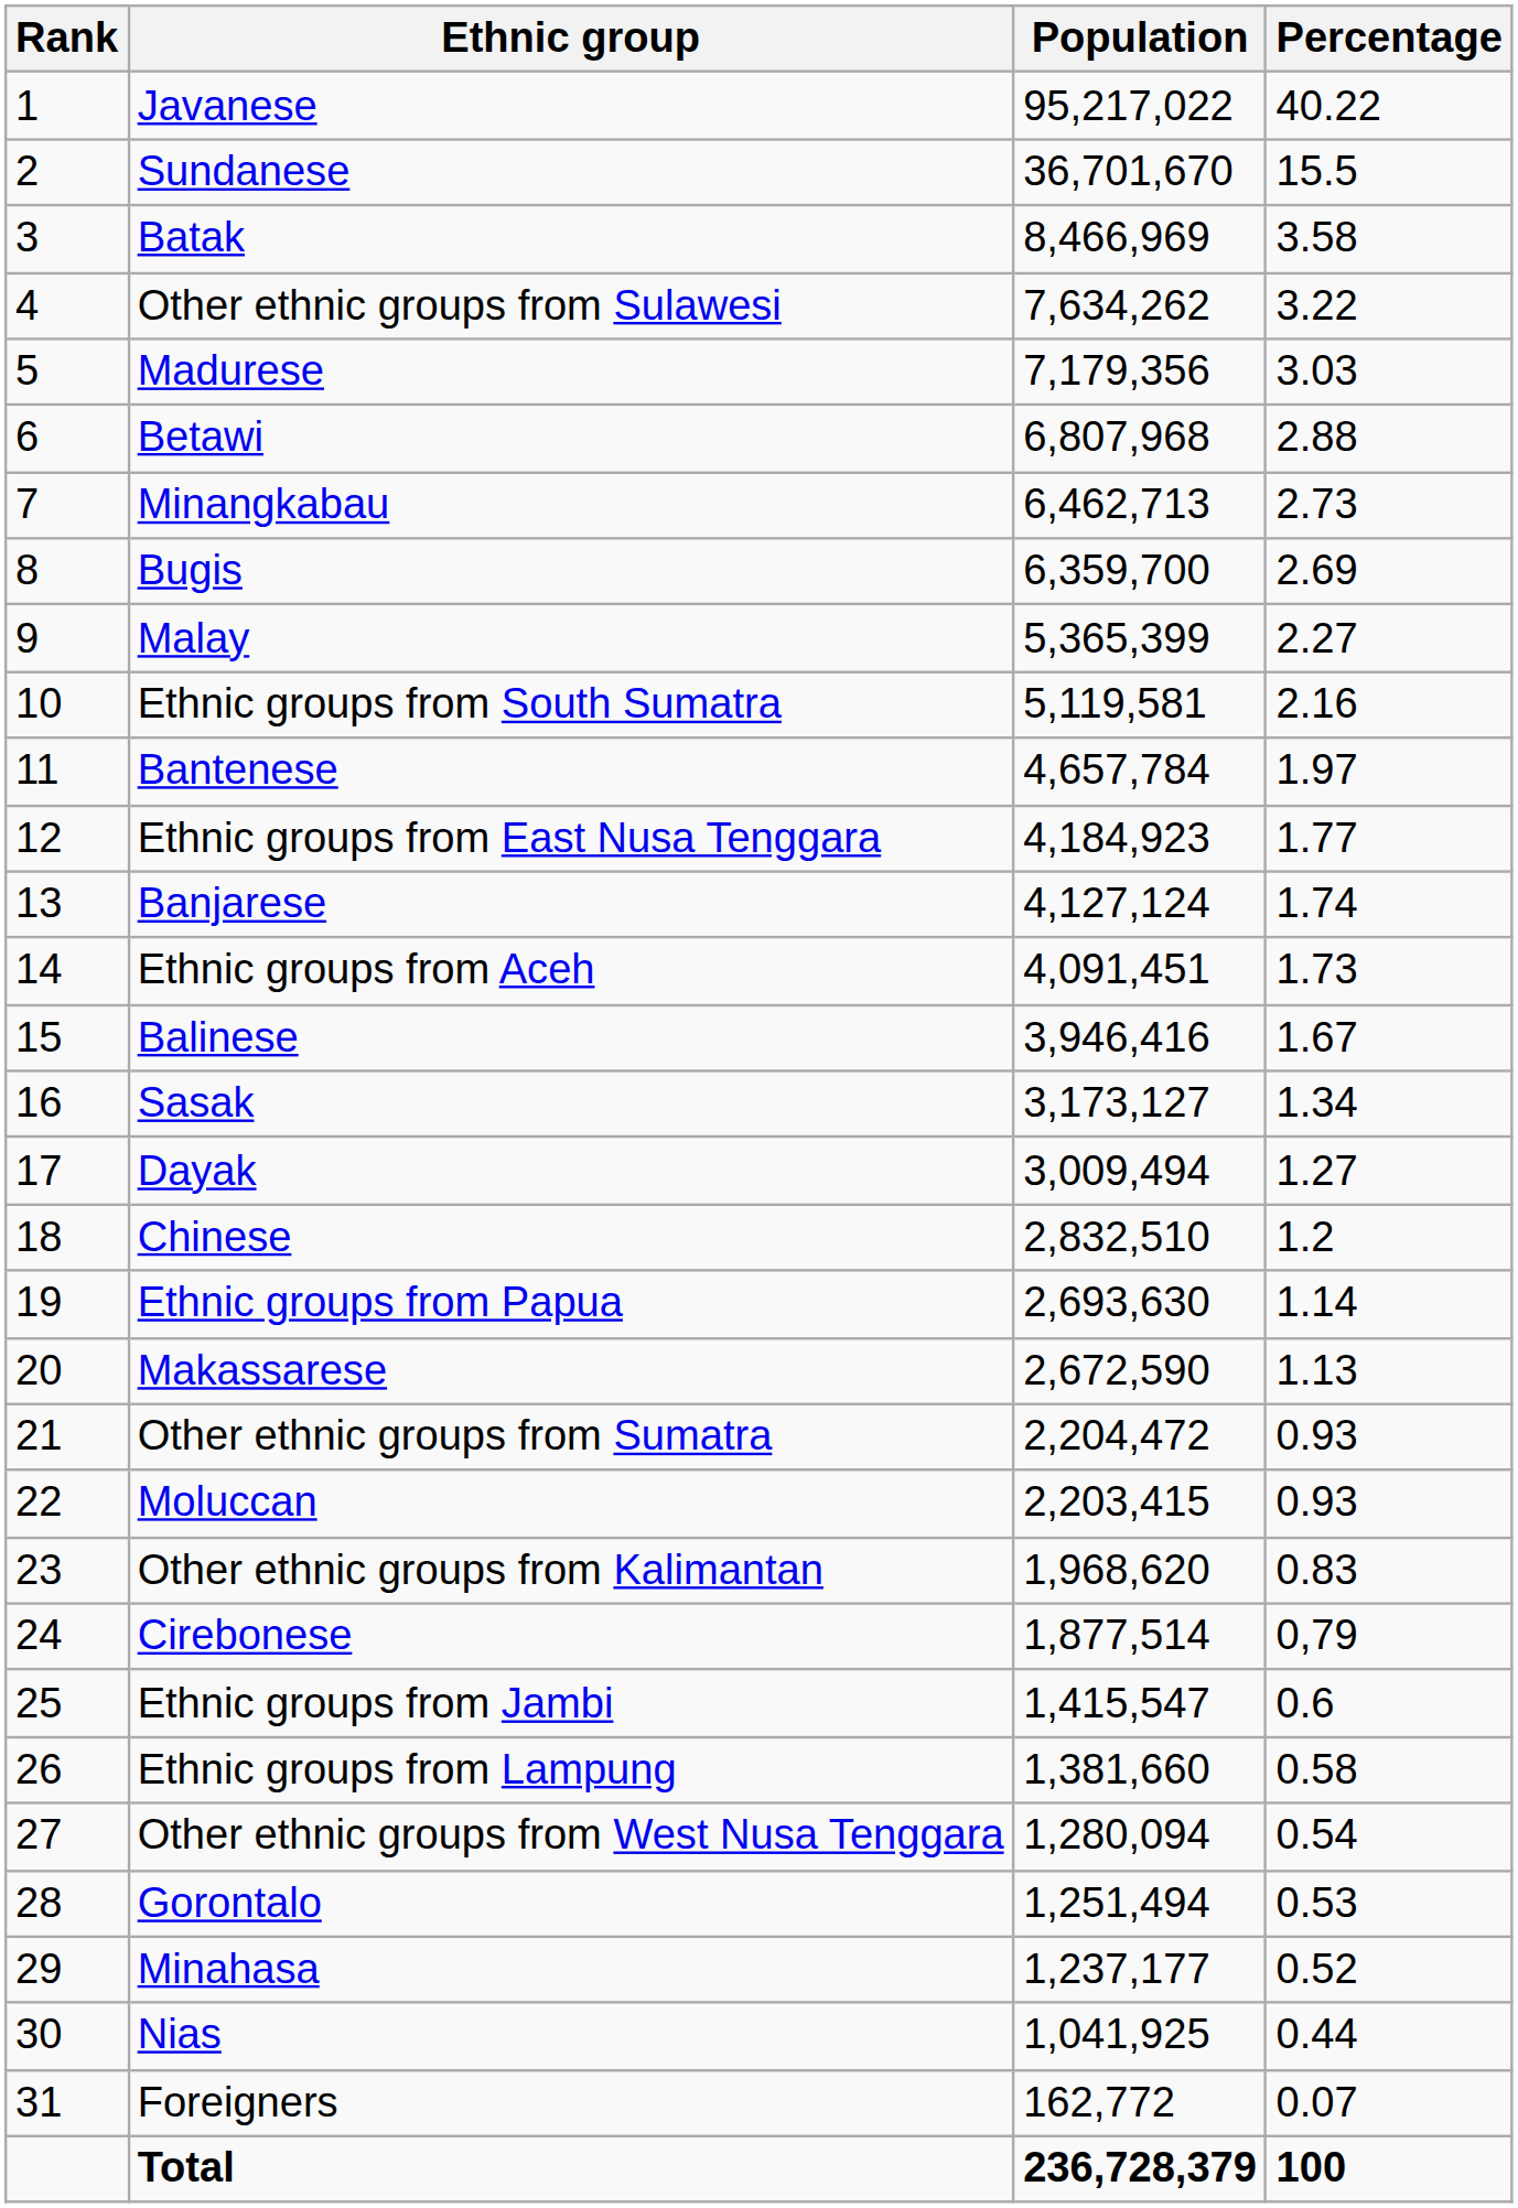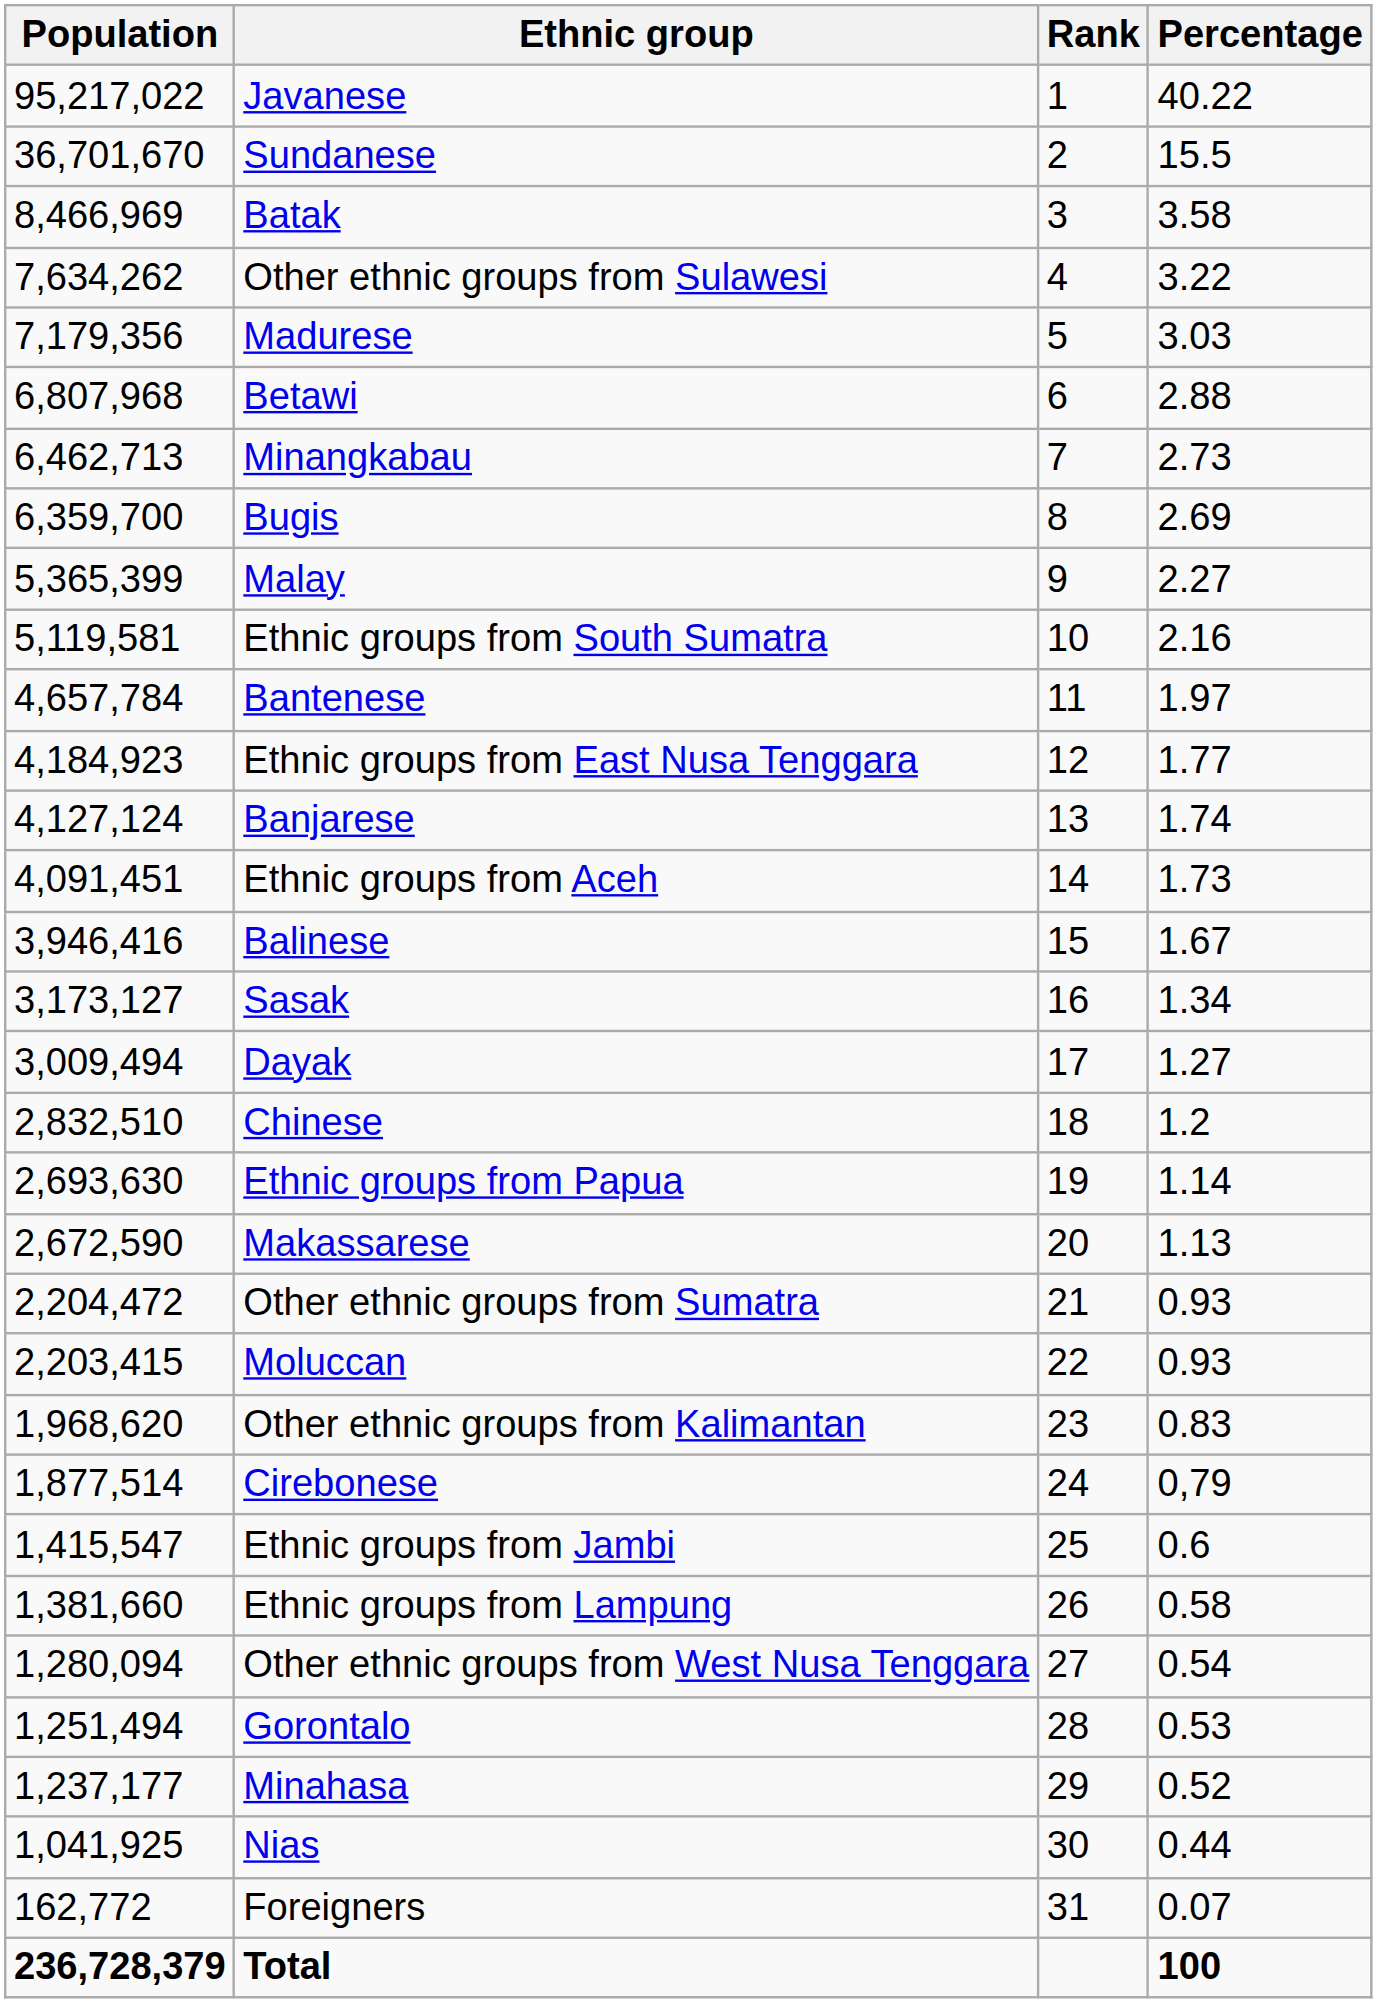columns swapped: Rank <-> Population
